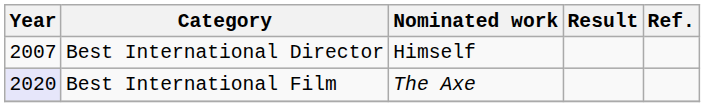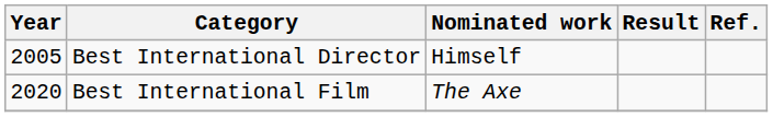Best International Director | Year: 2007 -> 2005
Best International Film | Year: lavender background -> no background
